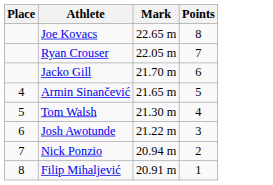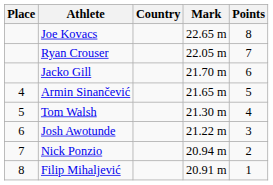+ column: Country
